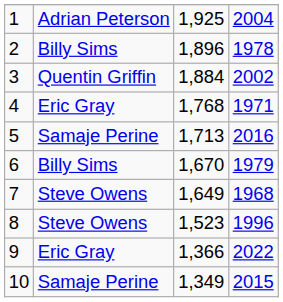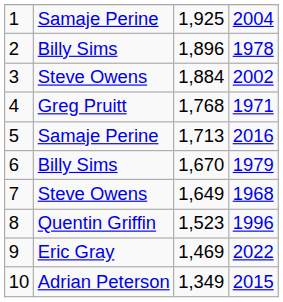1 | column 2: Adrian Peterson -> Samaje Perine
3 | column 2: Quentin Griffin -> Steve Owens
4 | column 2: Eric Gray -> Greg Pruitt
8 | column 2: Steve Owens -> Quentin Griffin
9 | column 3: 1,366 -> 1,469
10 | column 2: Samaje Perine -> Adrian Peterson
